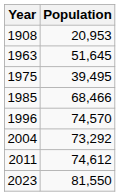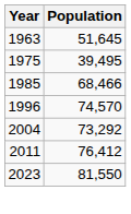- row: 1908 | 20,953
2011 | Population: 74,612 -> 76,412
